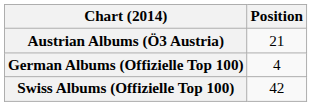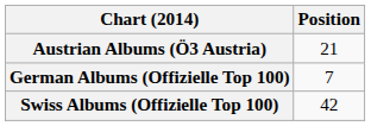German Albums (Offizielle Top 100) | Position: 4 -> 7
